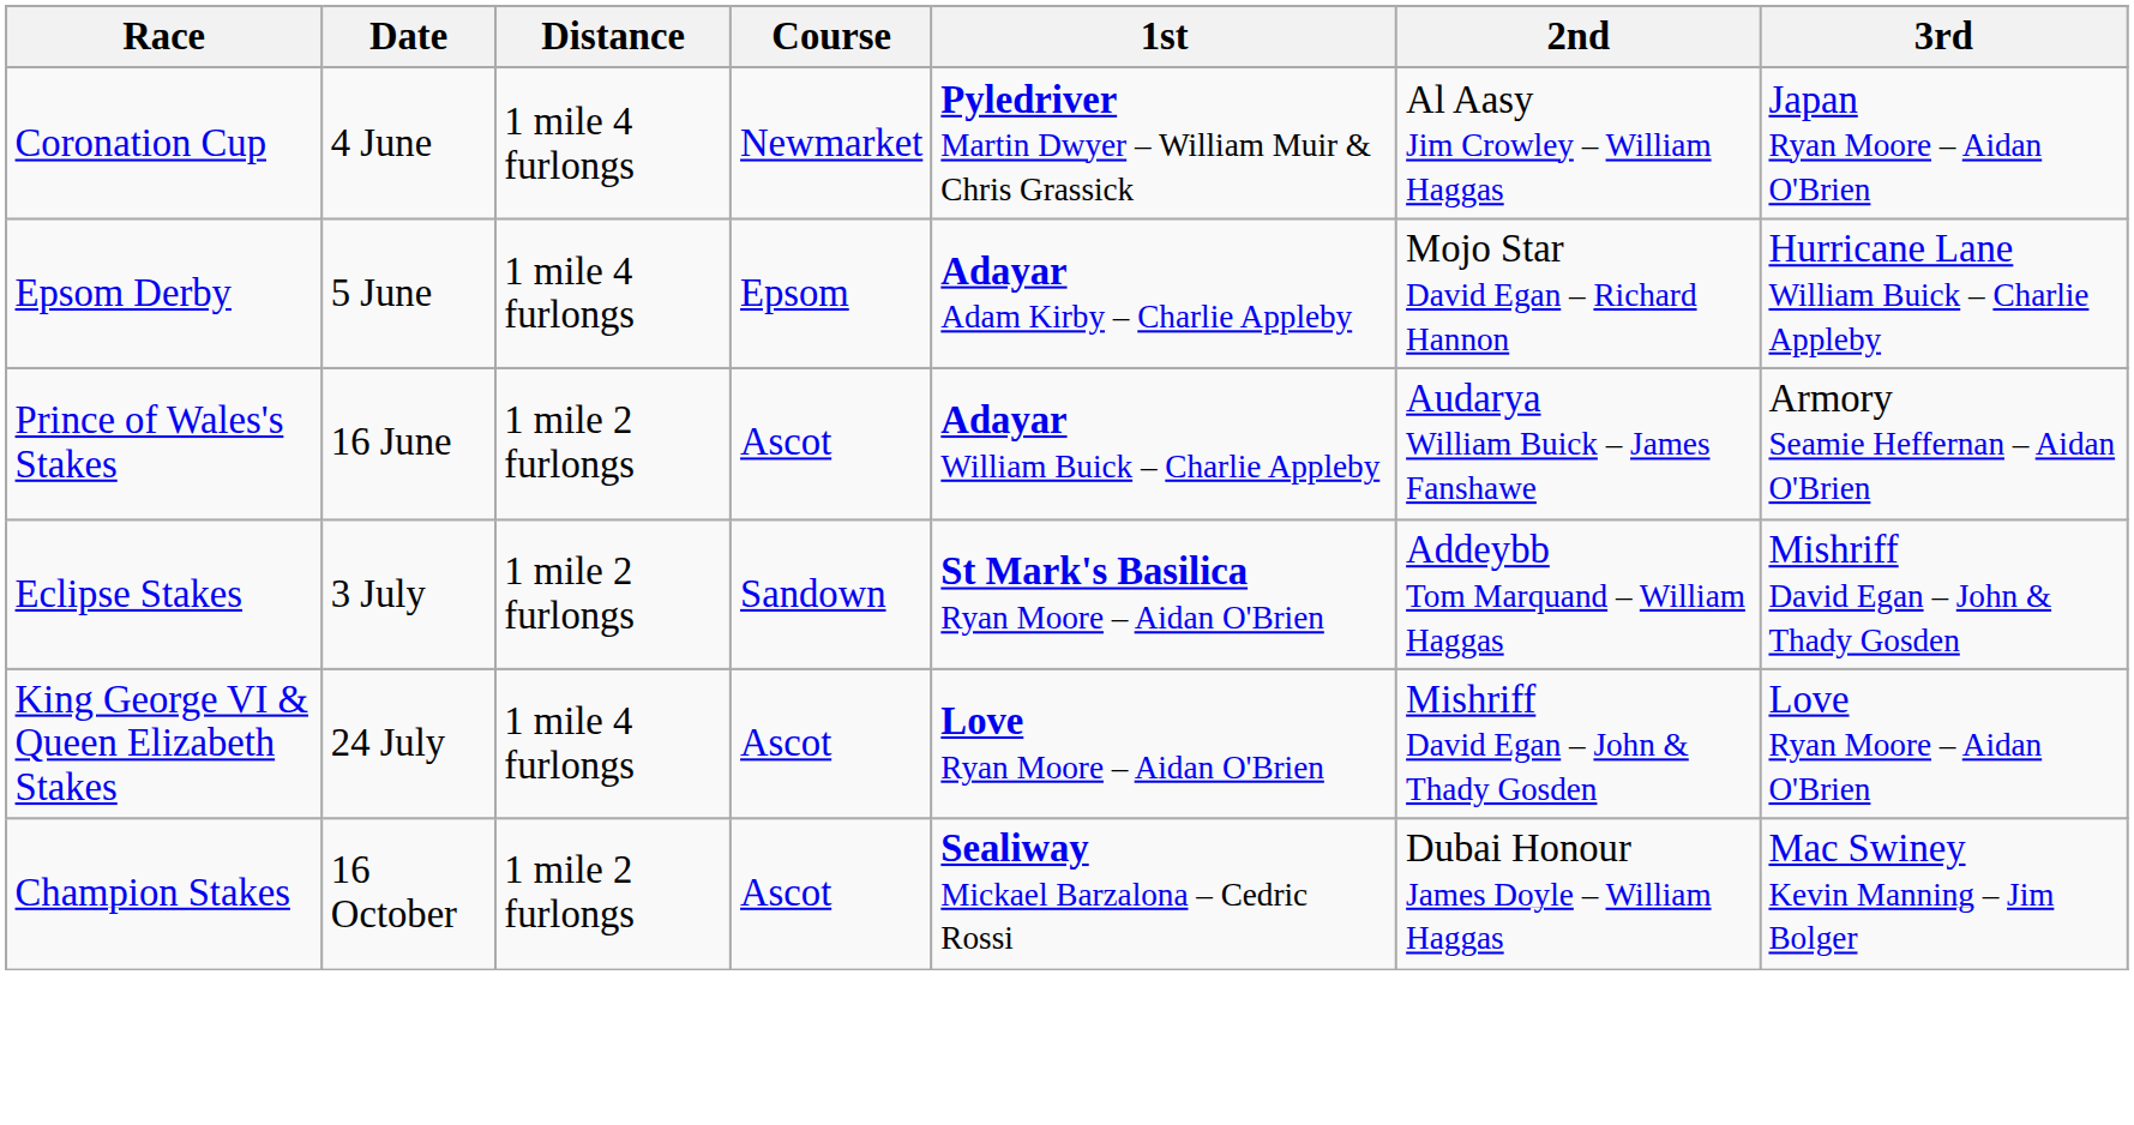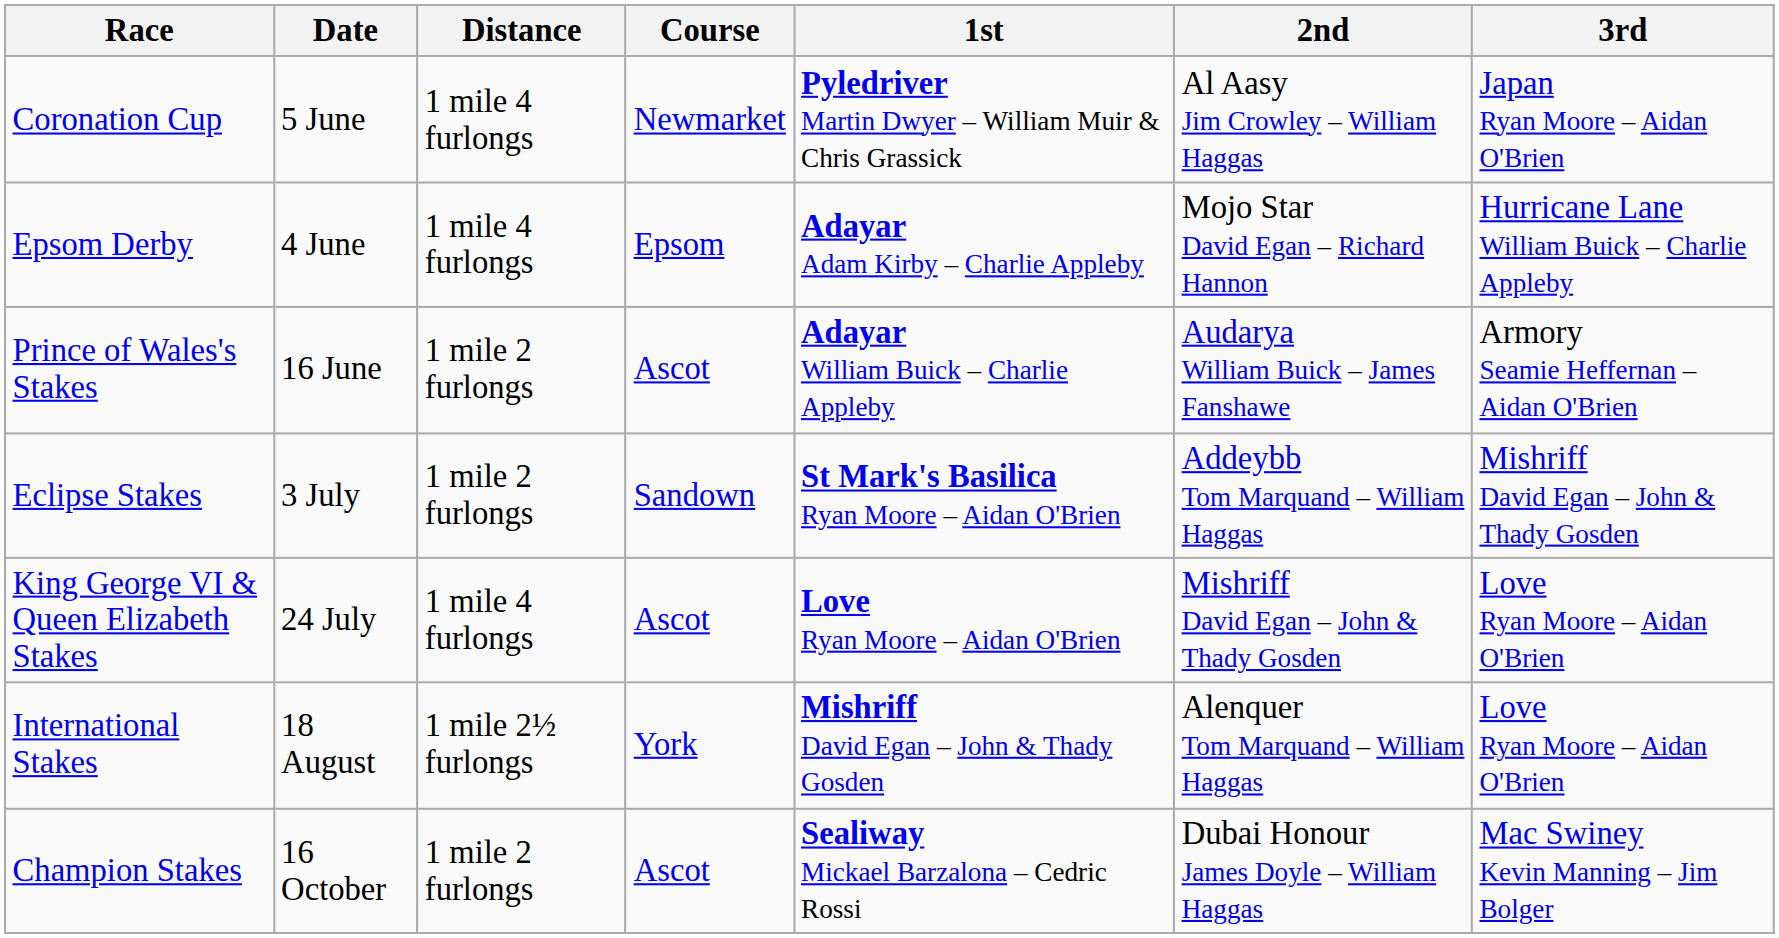Coronation Cup | Date: 4 June -> 5 June
Epsom Derby | Date: 5 June -> 4 June
+ row: International Stakes | 18 August | 1 mile 2½ furlongs | York | Mishriff David Egan – John & Thady Gosden | Alenquer Tom Marquand – William Haggas | Love Ryan Moore – Aidan O'Brien
